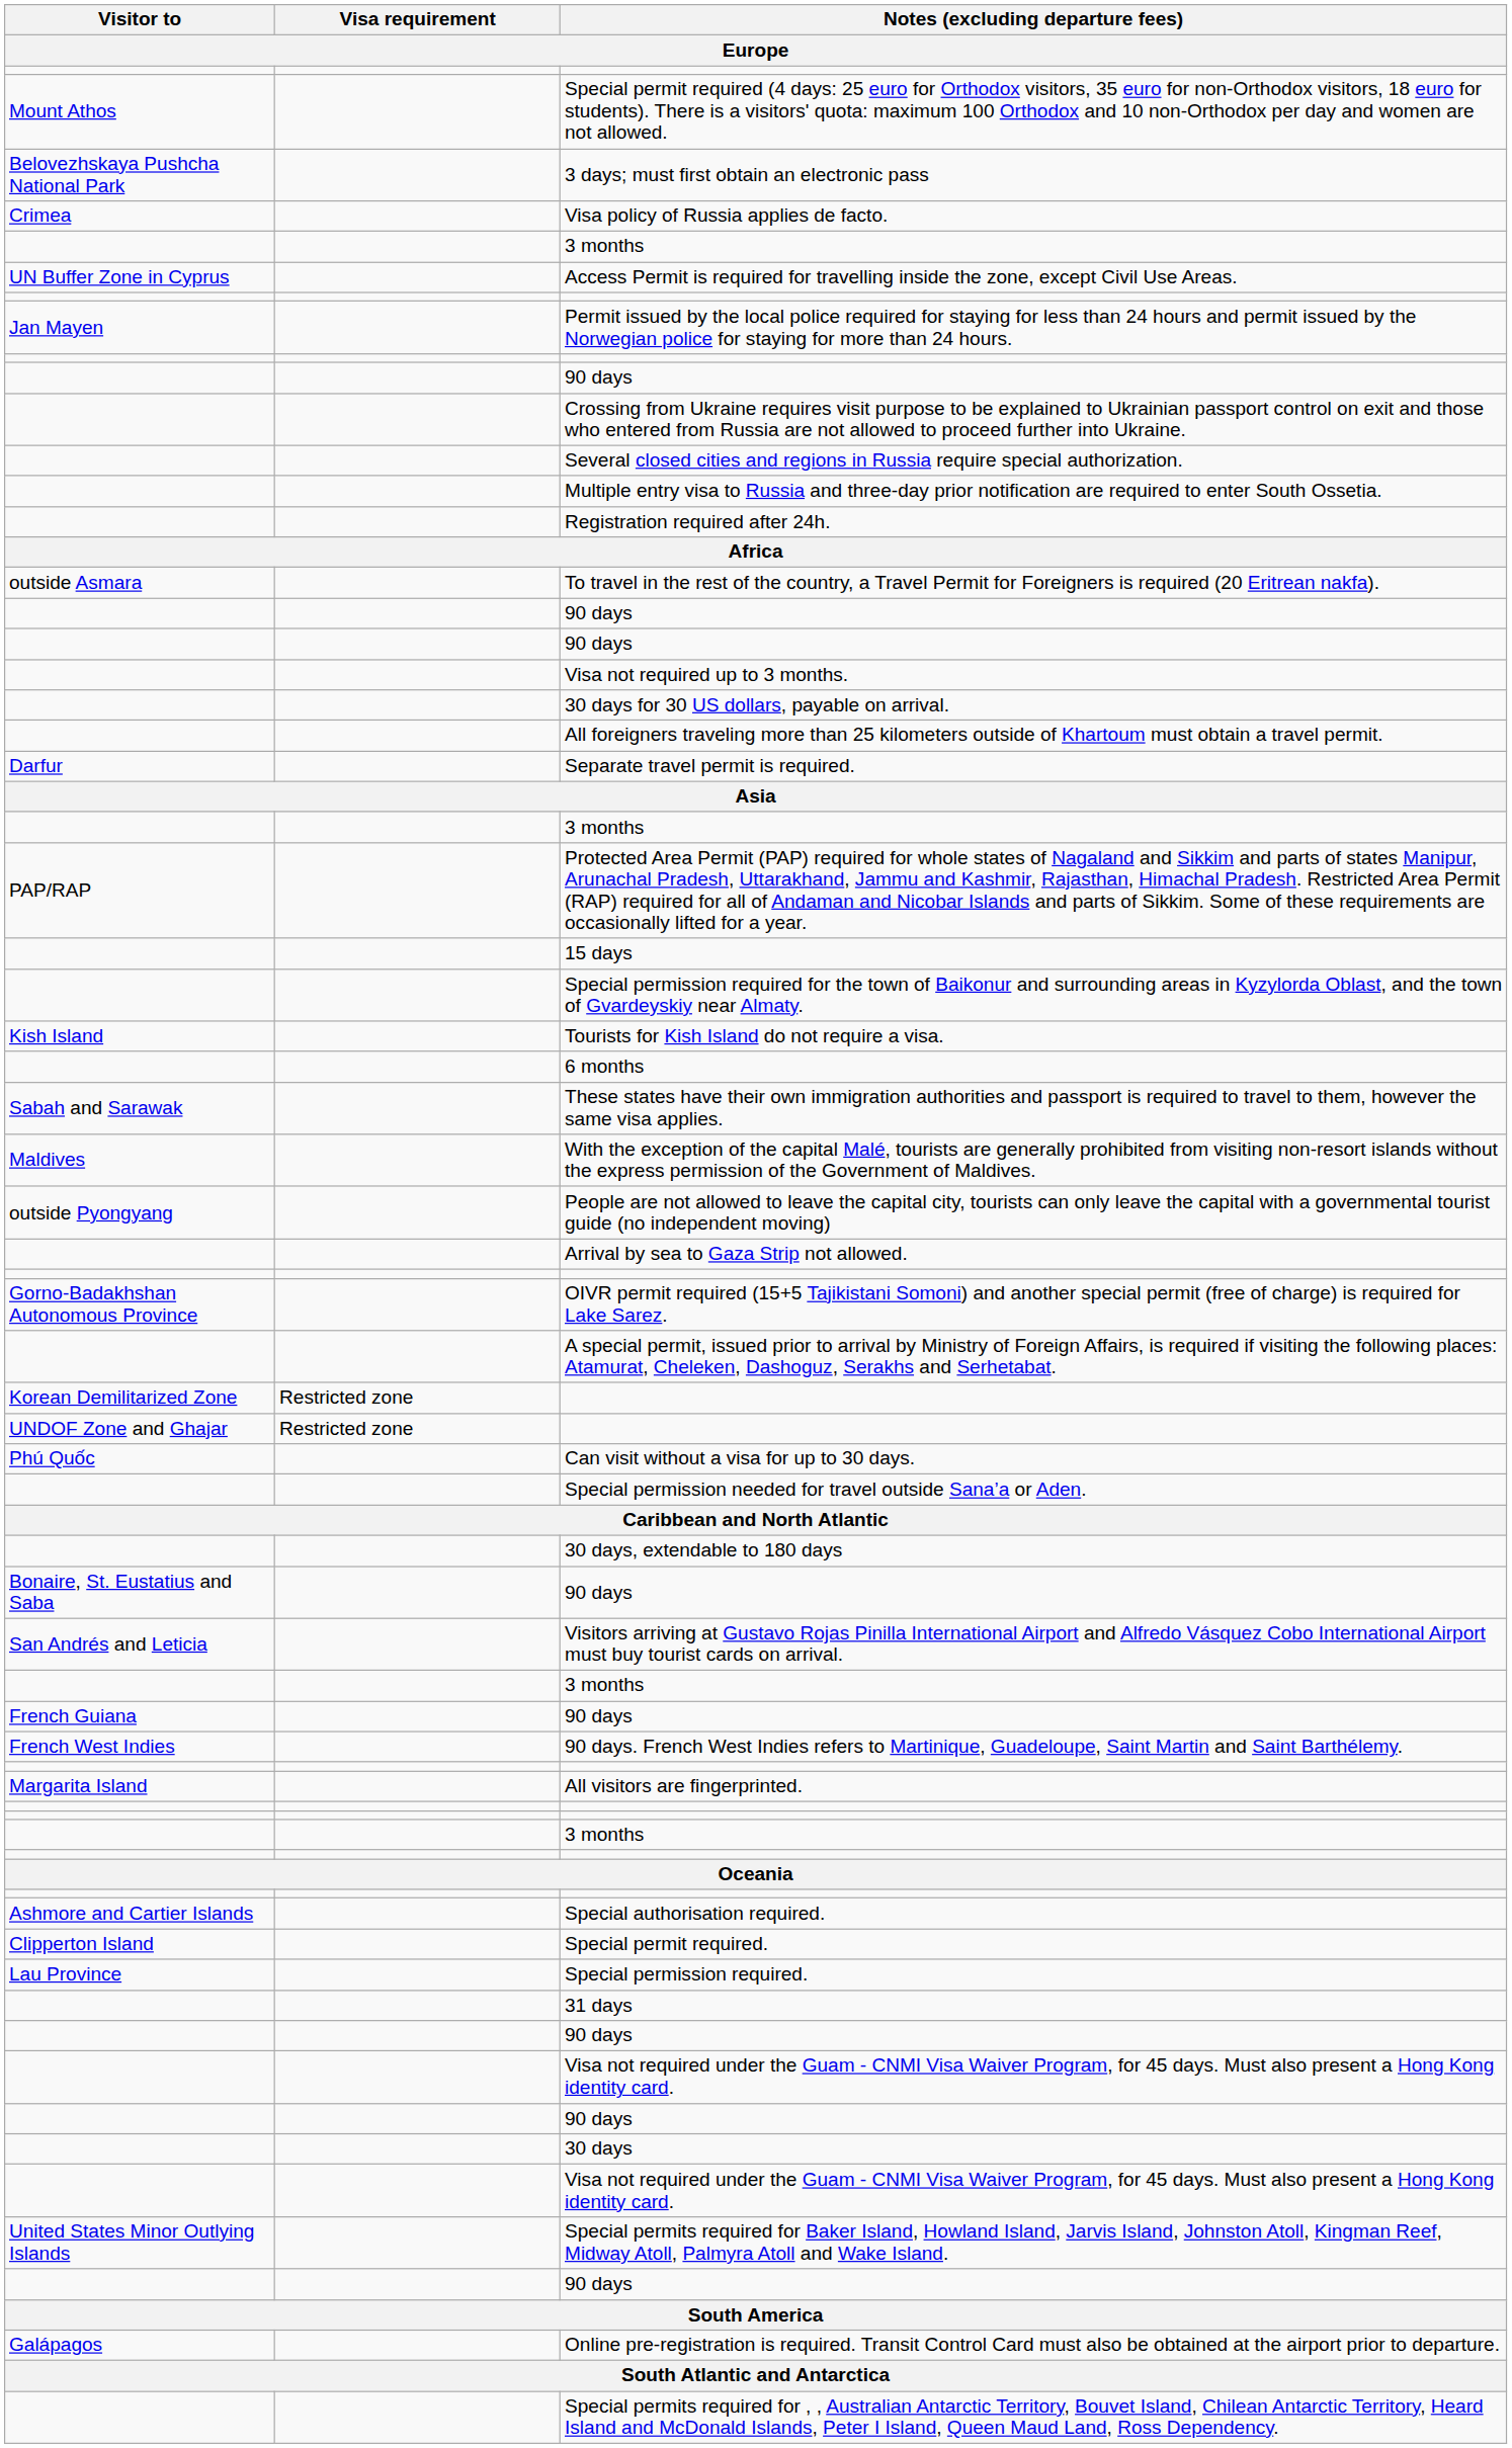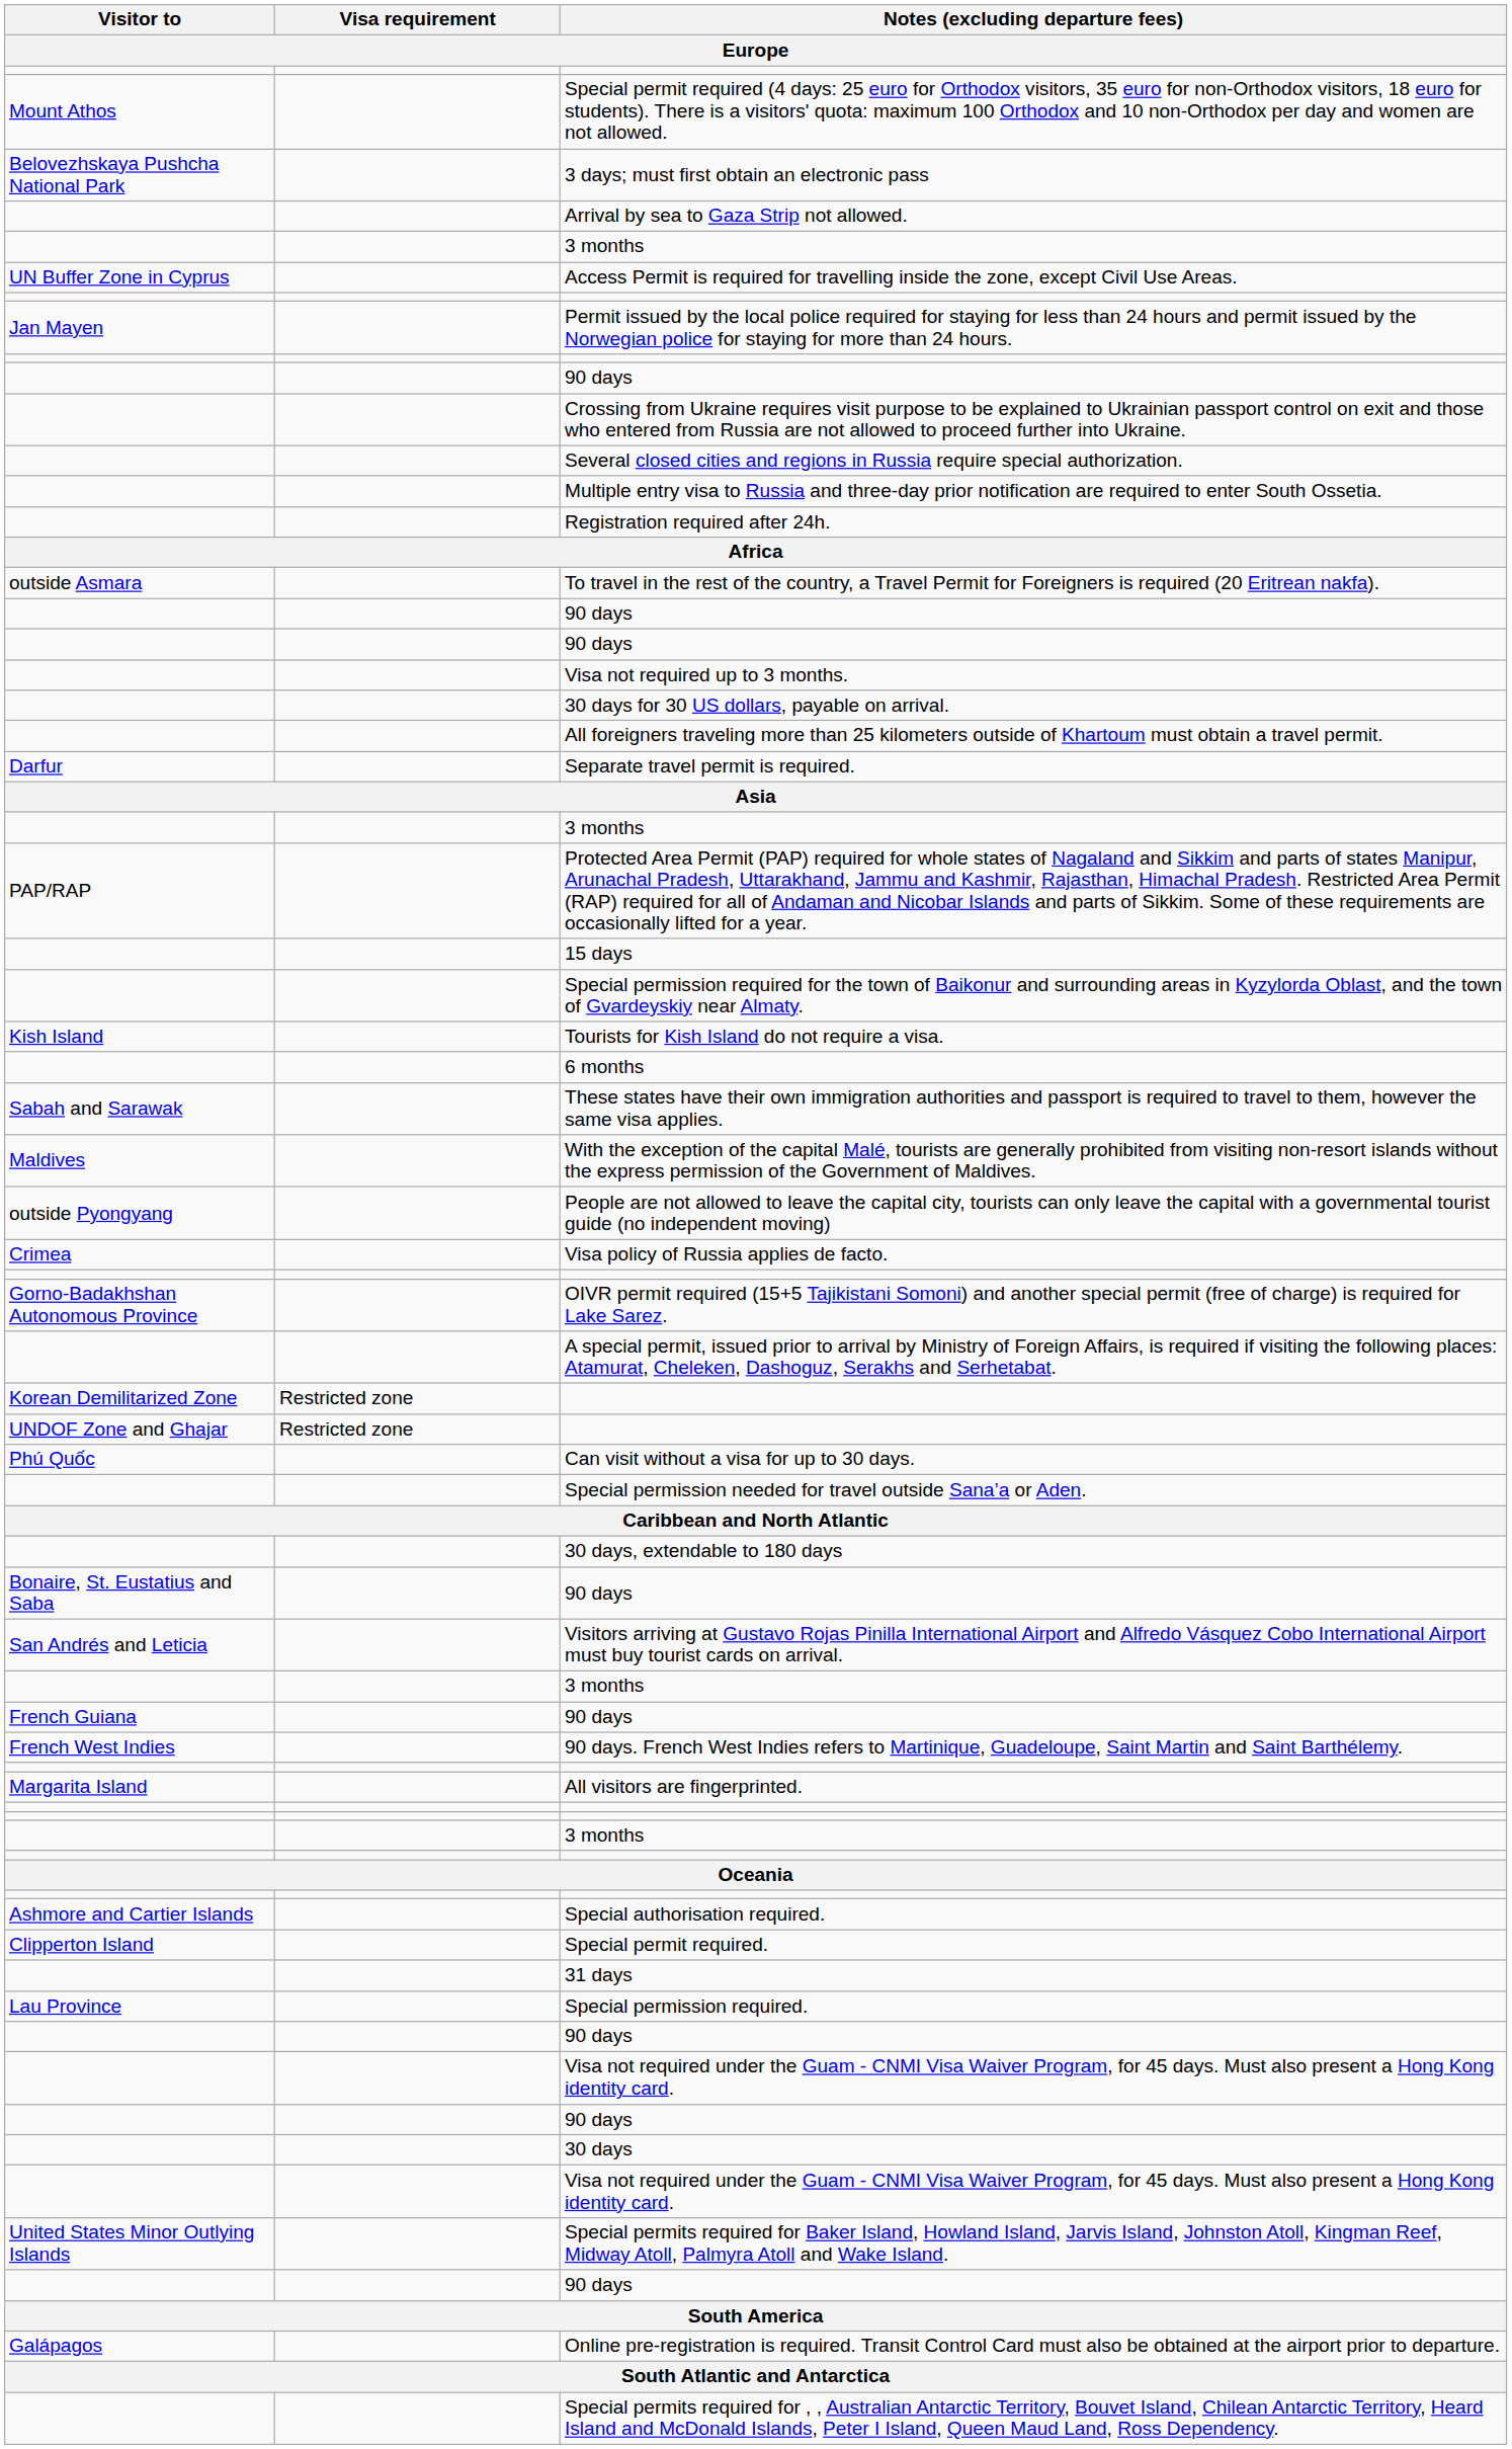rows swapped: Visa policy of Russia applies de facto. <-> Arrival by sea to Gaza Strip not allowed.
rows swapped: 31 days <-> Special permission required.
